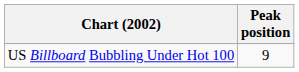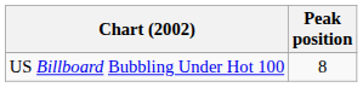US Billboard Bubbling Under Hot 100 | Peak position: 9 -> 8
